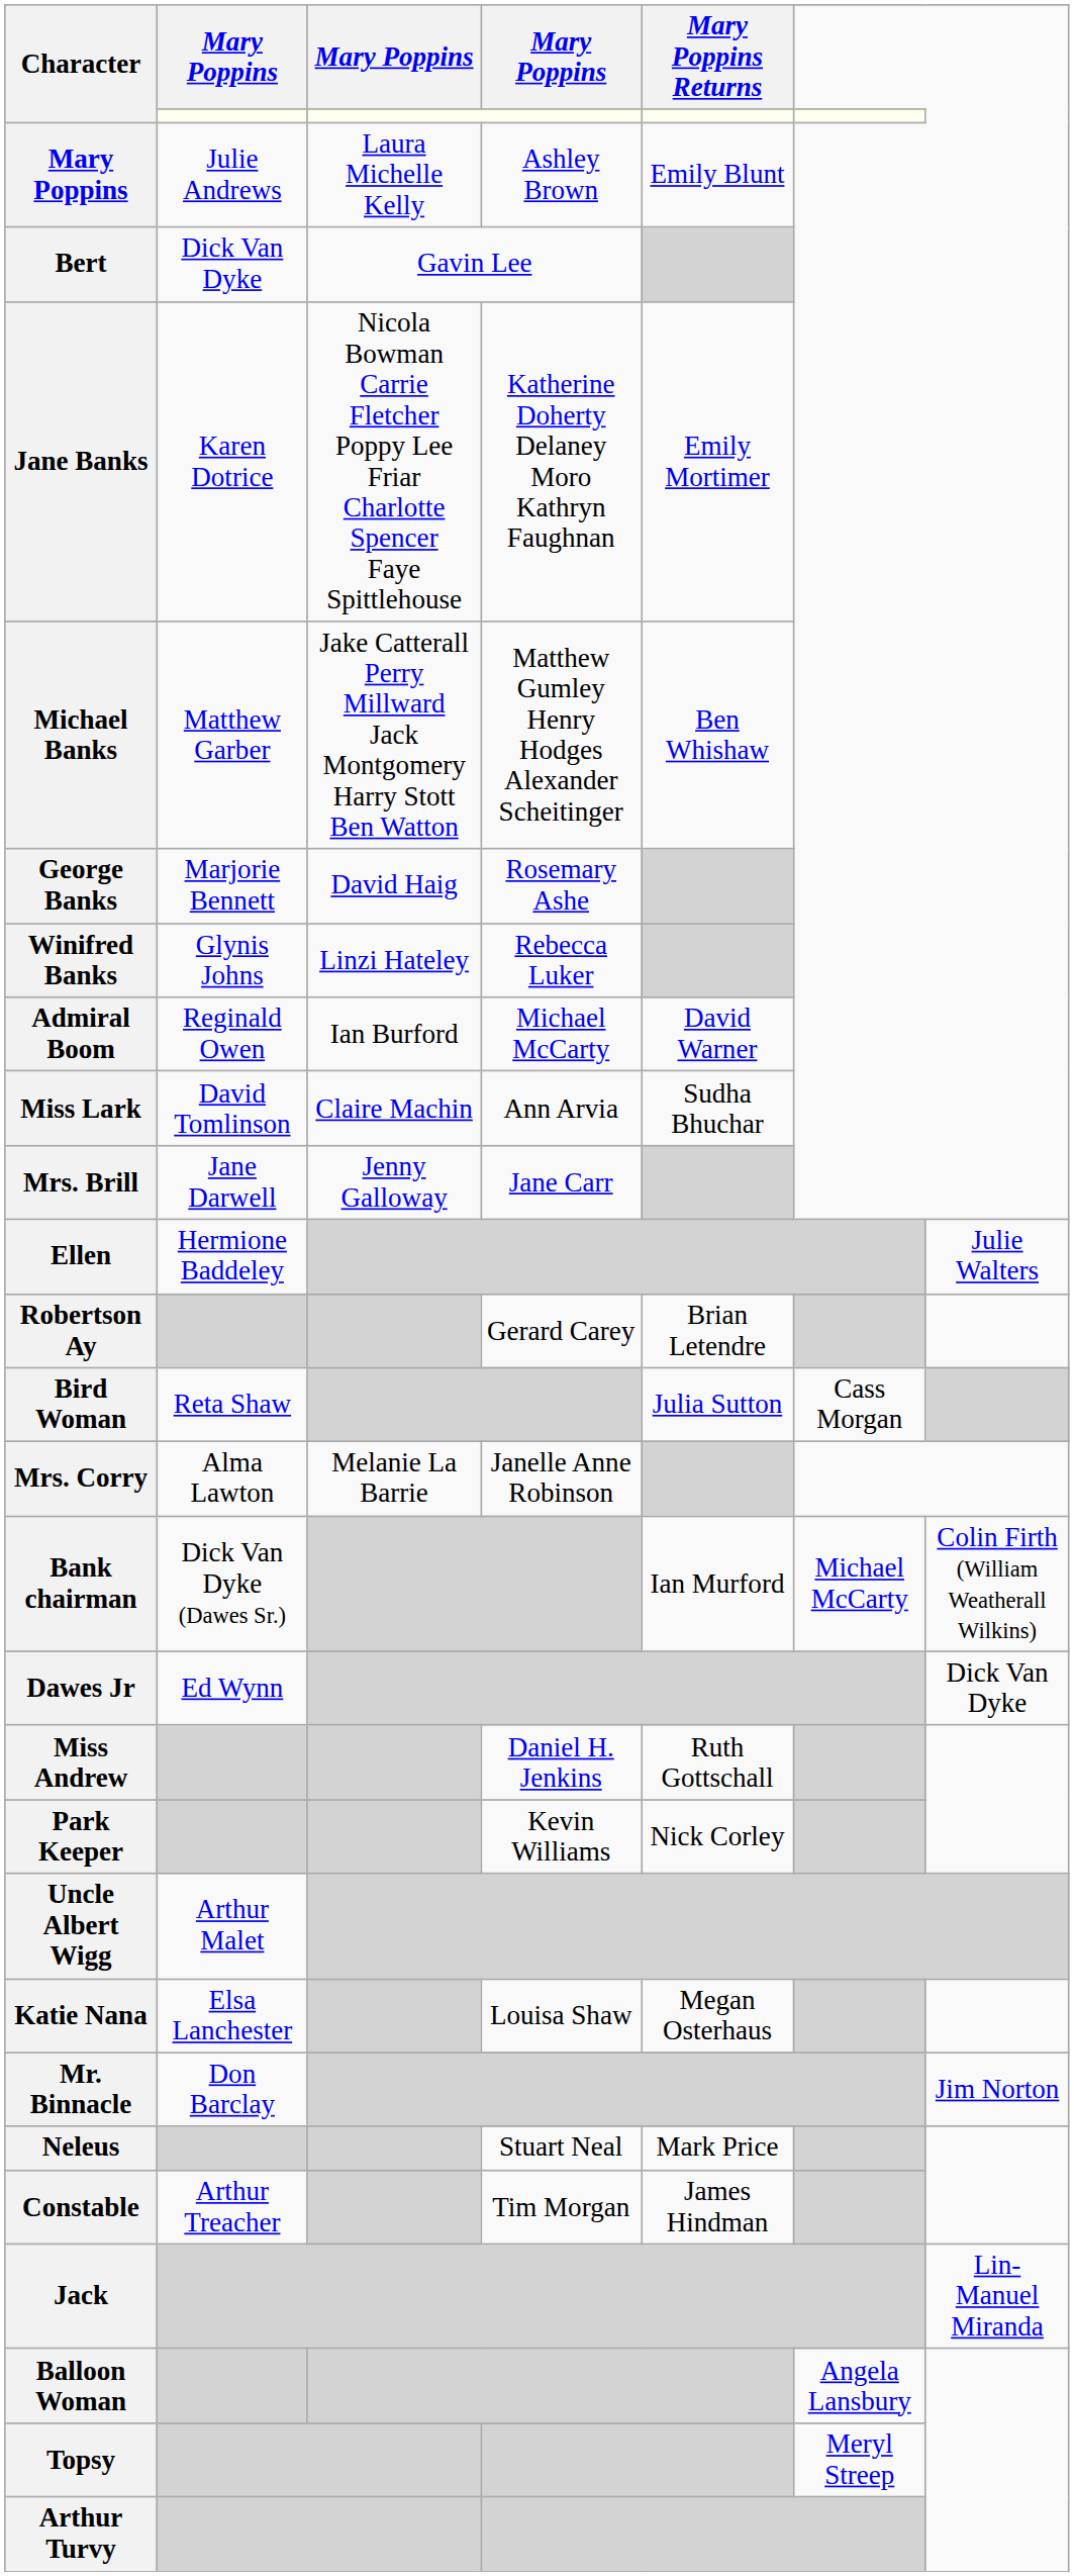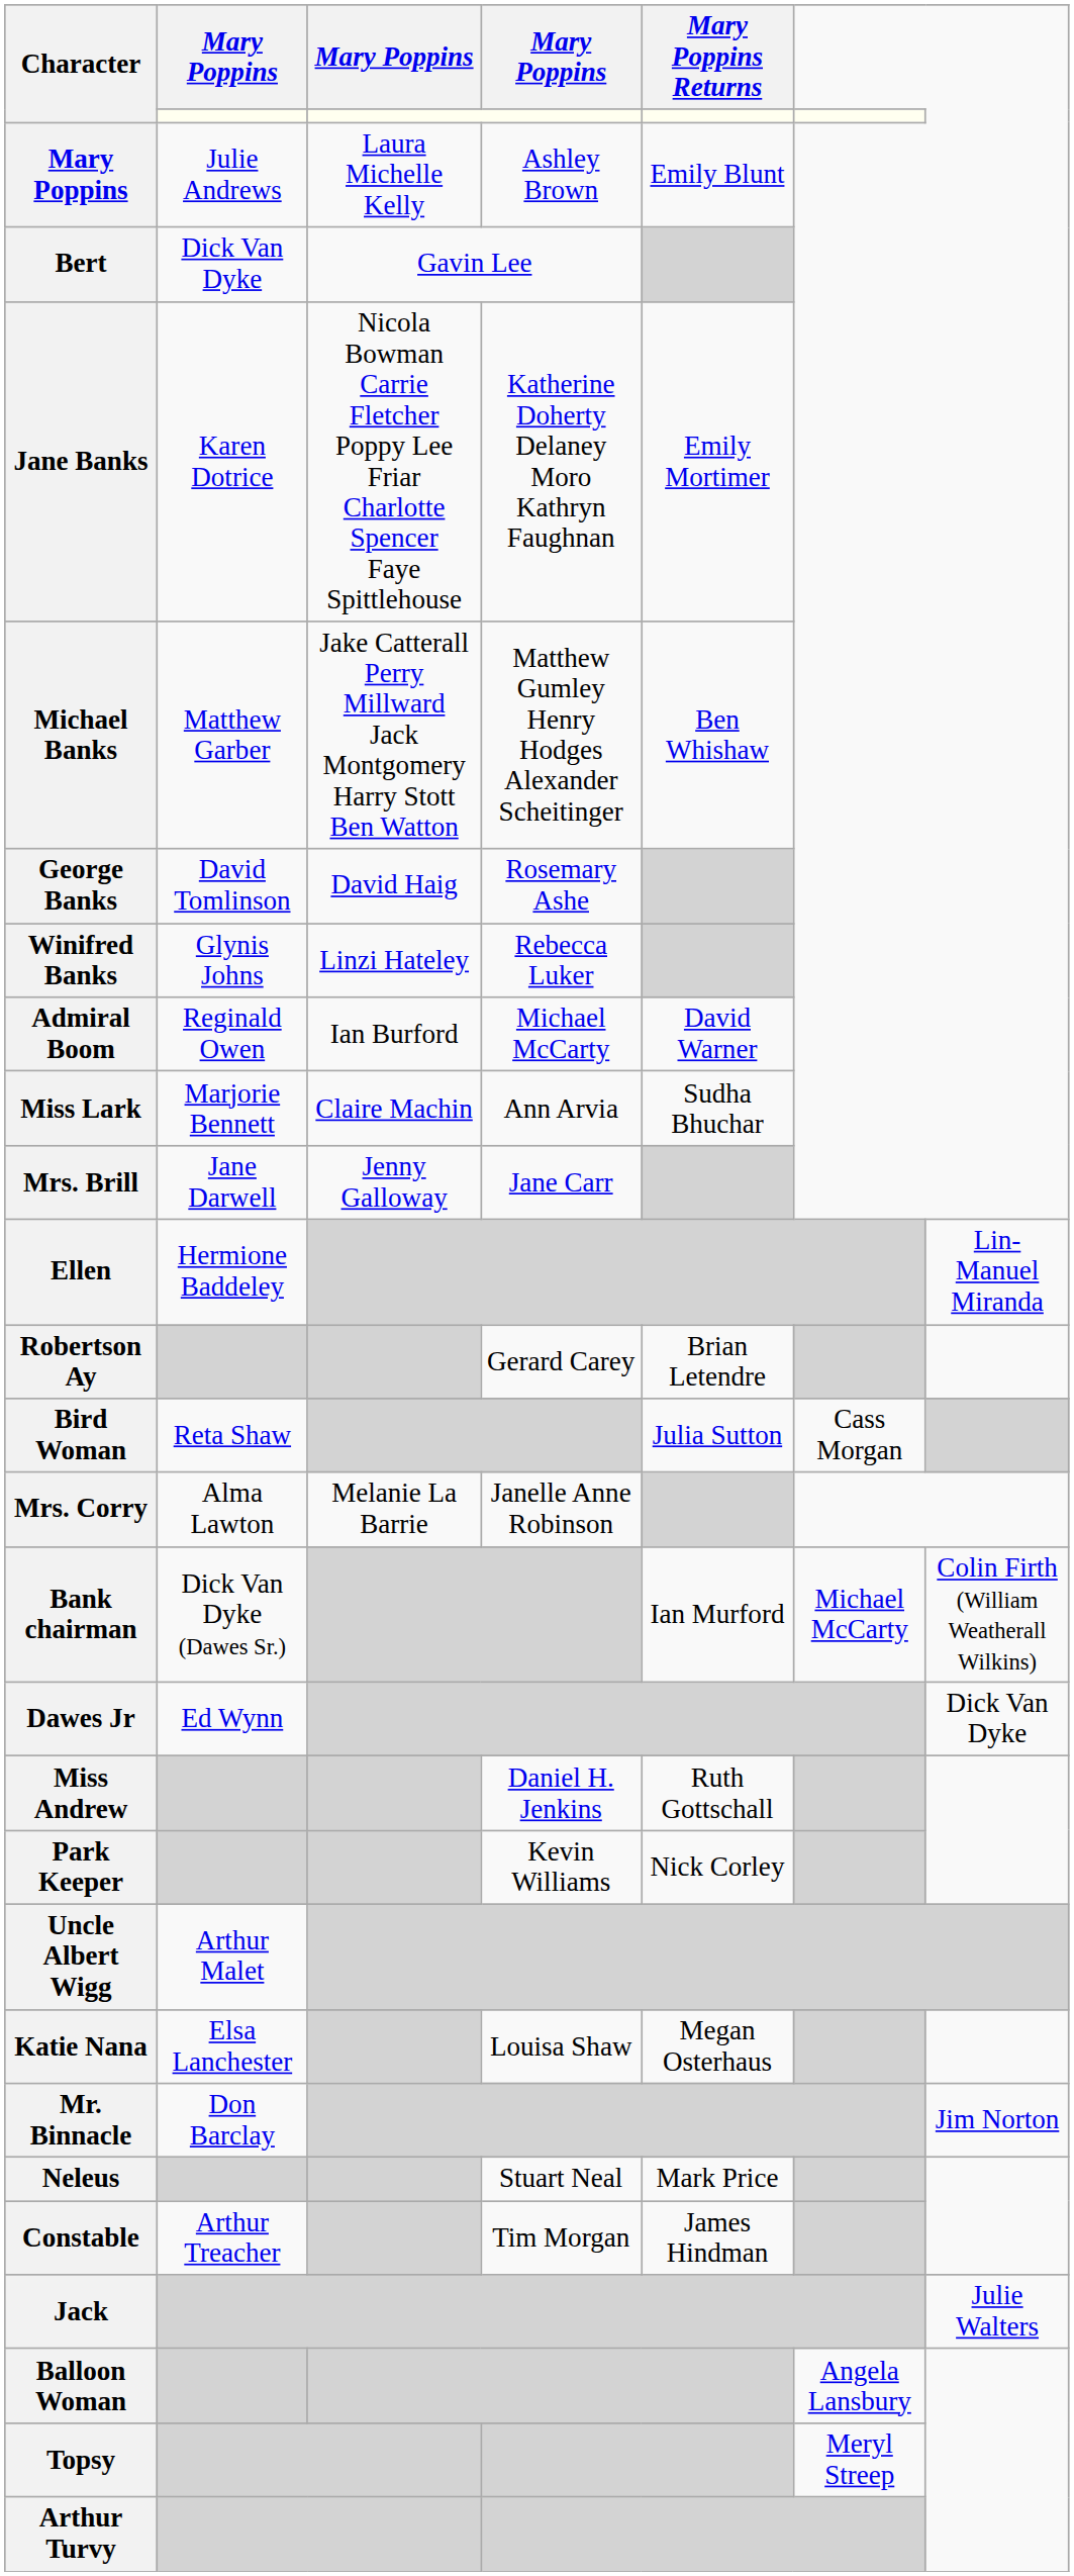George Banks | column 2: Marjorie Bennett -> David Tomlinson
Miss Lark | column 2: David Tomlinson -> Marjorie Bennett
Ellen | column 7: Julie Walters -> Lin-Manuel Miranda
Jack | column 7: Lin-Manuel Miranda -> Julie Walters
